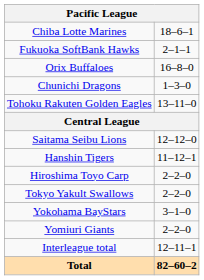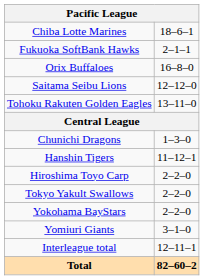rows swapped: Saitama Seibu Lions <-> Chunichi Dragons
Yokohama BayStars | column 2: 3–1–0 -> 2–2–0
Yomiuri Giants | column 2: 2–2–0 -> 3–1–0
